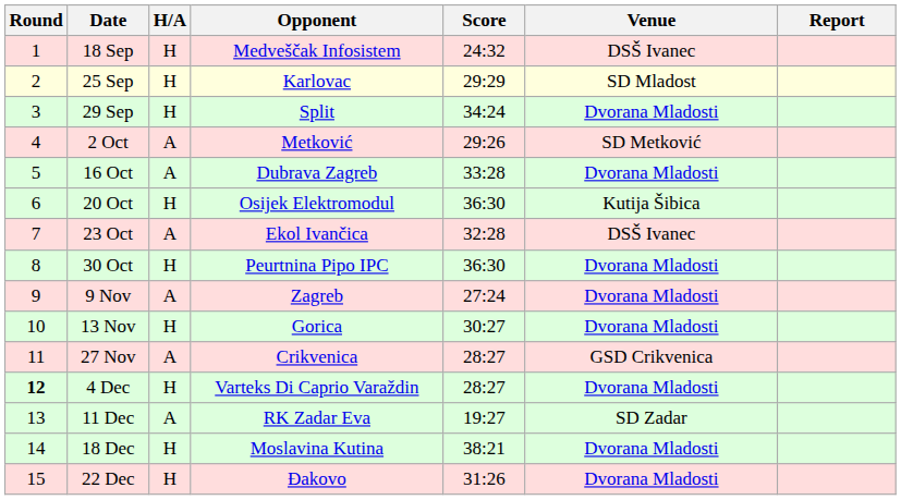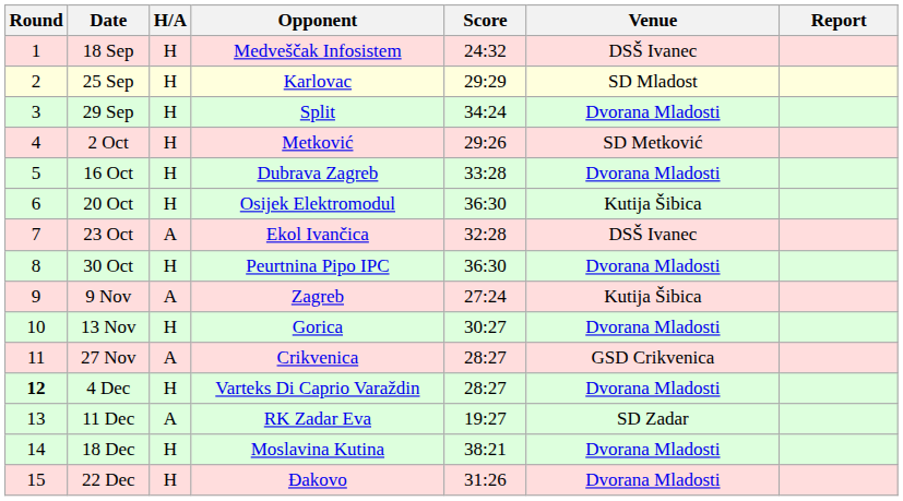2 Oct | H/A: A -> H
16 Oct | H/A: A -> H
9 Nov | Venue: Dvorana Mladosti -> Kutija Šibica
